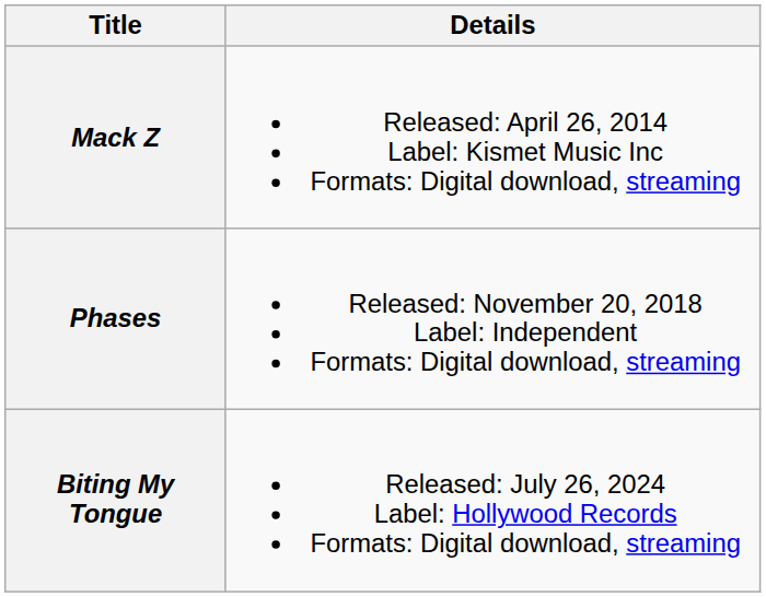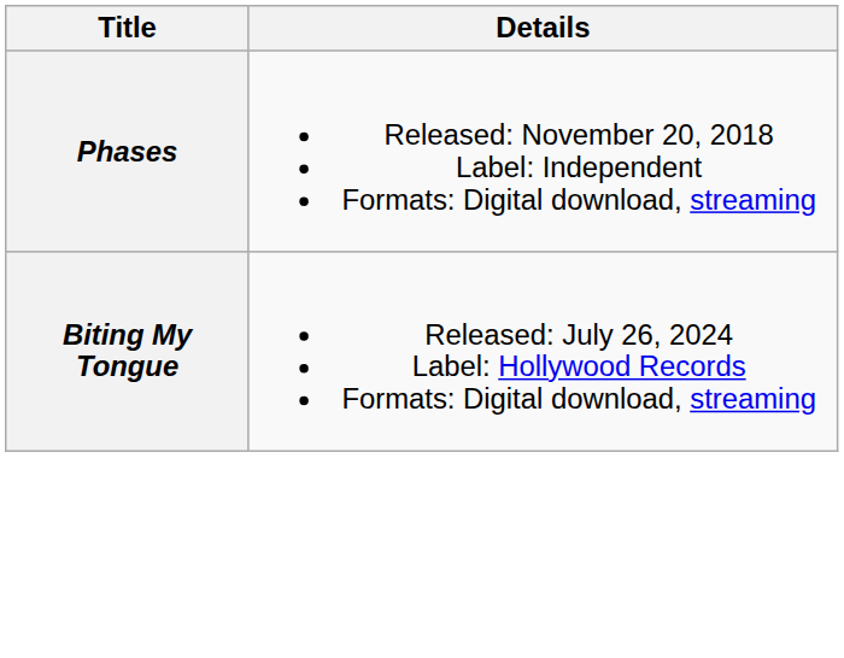- row: Mack Z | Released: April 26, 2014 Label: Kismet Music Inc Formats: Digital download, streaming
